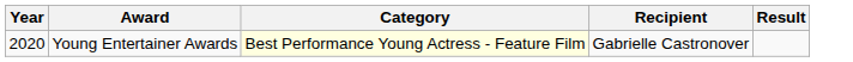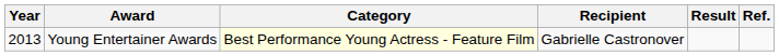+ column: Ref.
Young Entertainer Awards | Year: 2020 -> 2013
